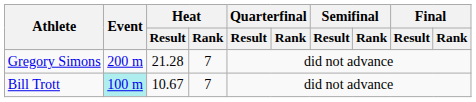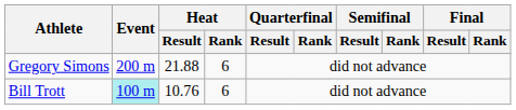Gregory Simons | Heat / Result: 21.28 -> 21.88
Gregory Simons | Heat / Rank: 7 -> 6
Bill Trott | Heat / Result: 10.67 -> 10.76
Bill Trott | Heat / Rank: 7 -> 6
